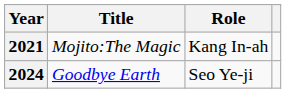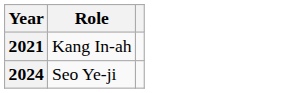- column: Title | Mojito:The Magic | Goodbye Earth
